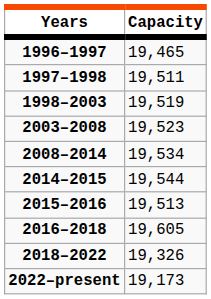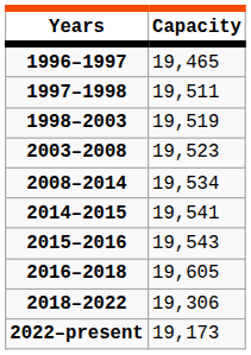2014–2015 | Capacity: 19,544 -> 19,541
2015–2016 | Capacity: 19,513 -> 19,543
2018–2022 | Capacity: 19,326 -> 19,306
